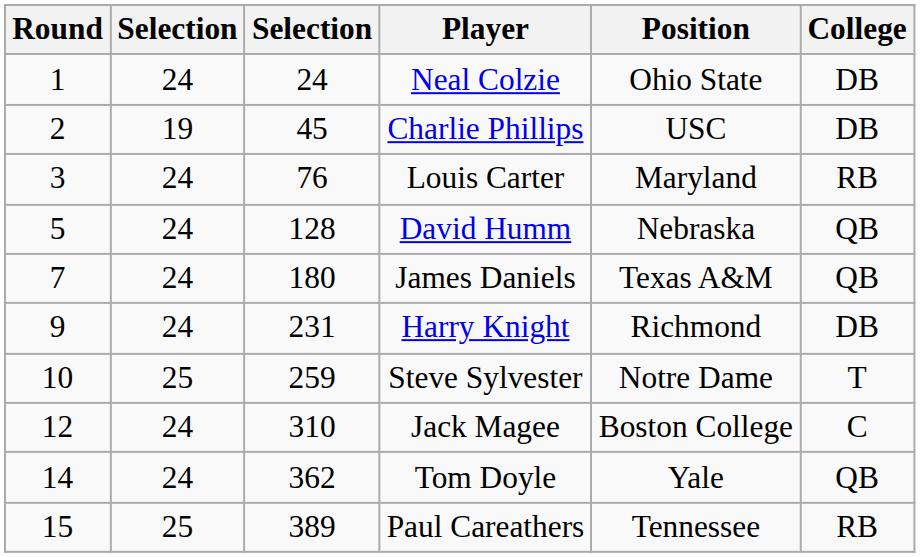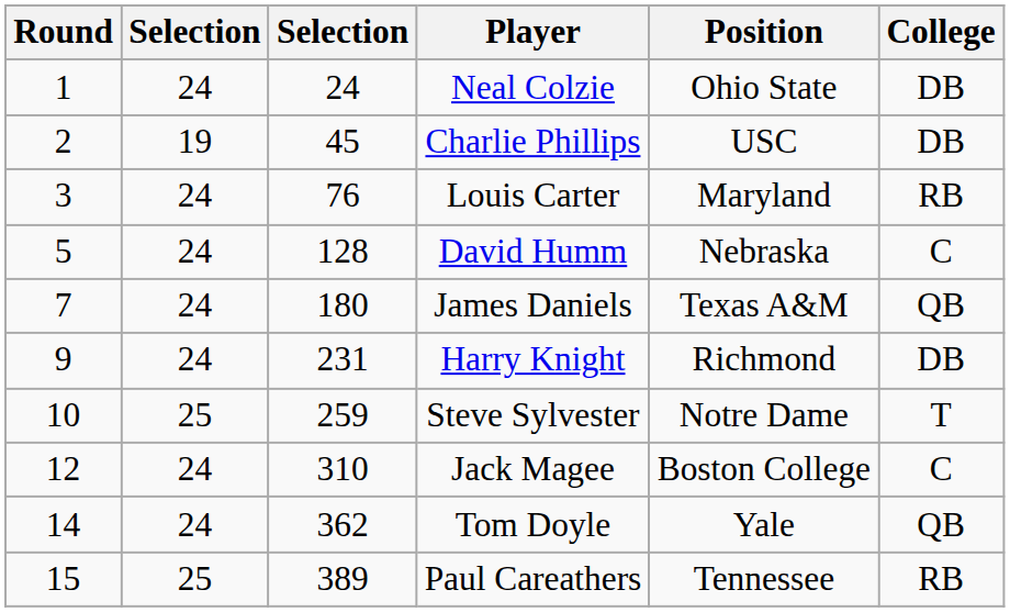David Humm | College: QB -> C
